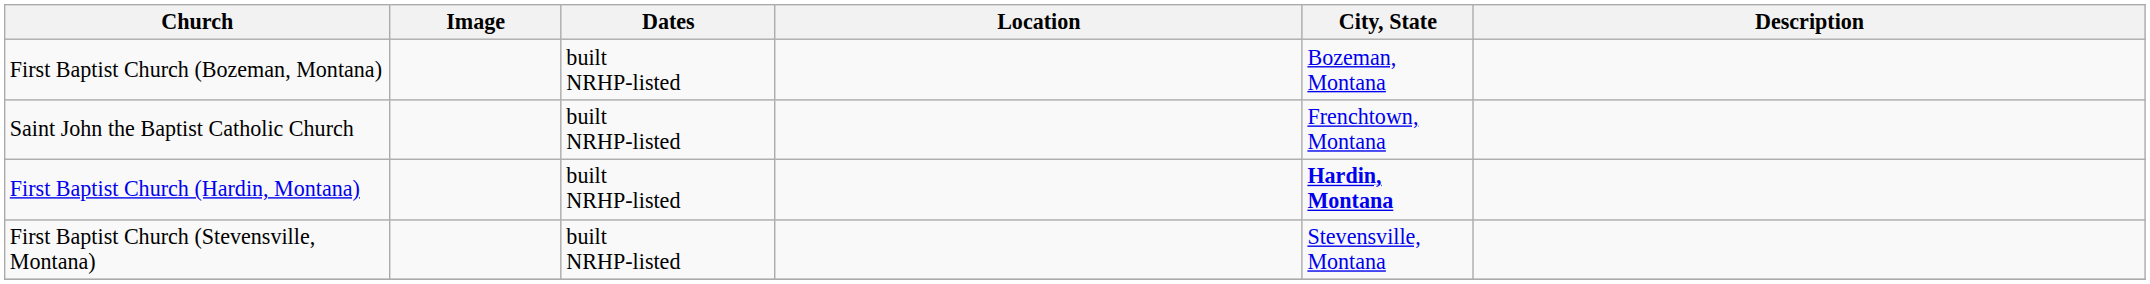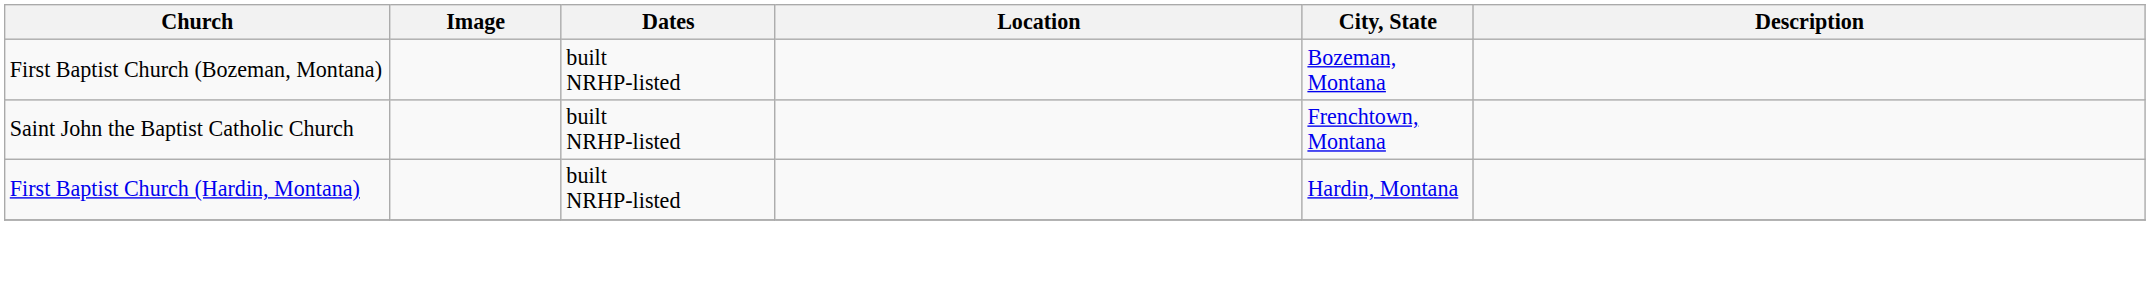First Baptist Church (Hardin, Montana) | City, State: bold -> normal
- row: First Baptist Church (Stevensville, Montana) | built NRHP-listed | Stevensville, Montana
